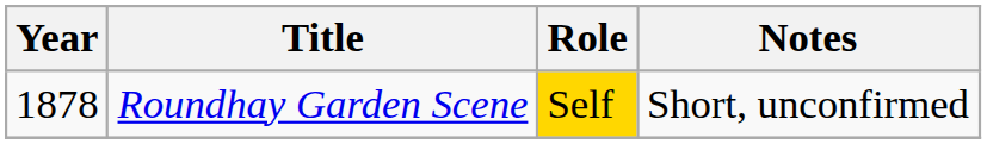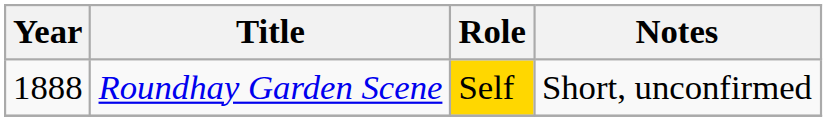Roundhay Garden Scene | Year: 1878 -> 1888
